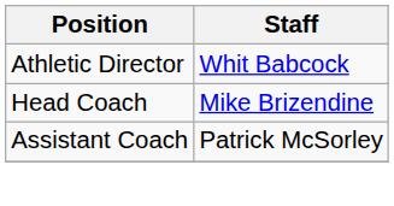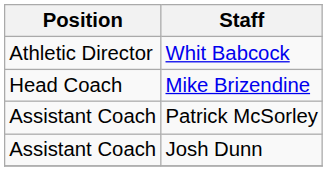+ row: Assistant Coach | Josh Dunn
